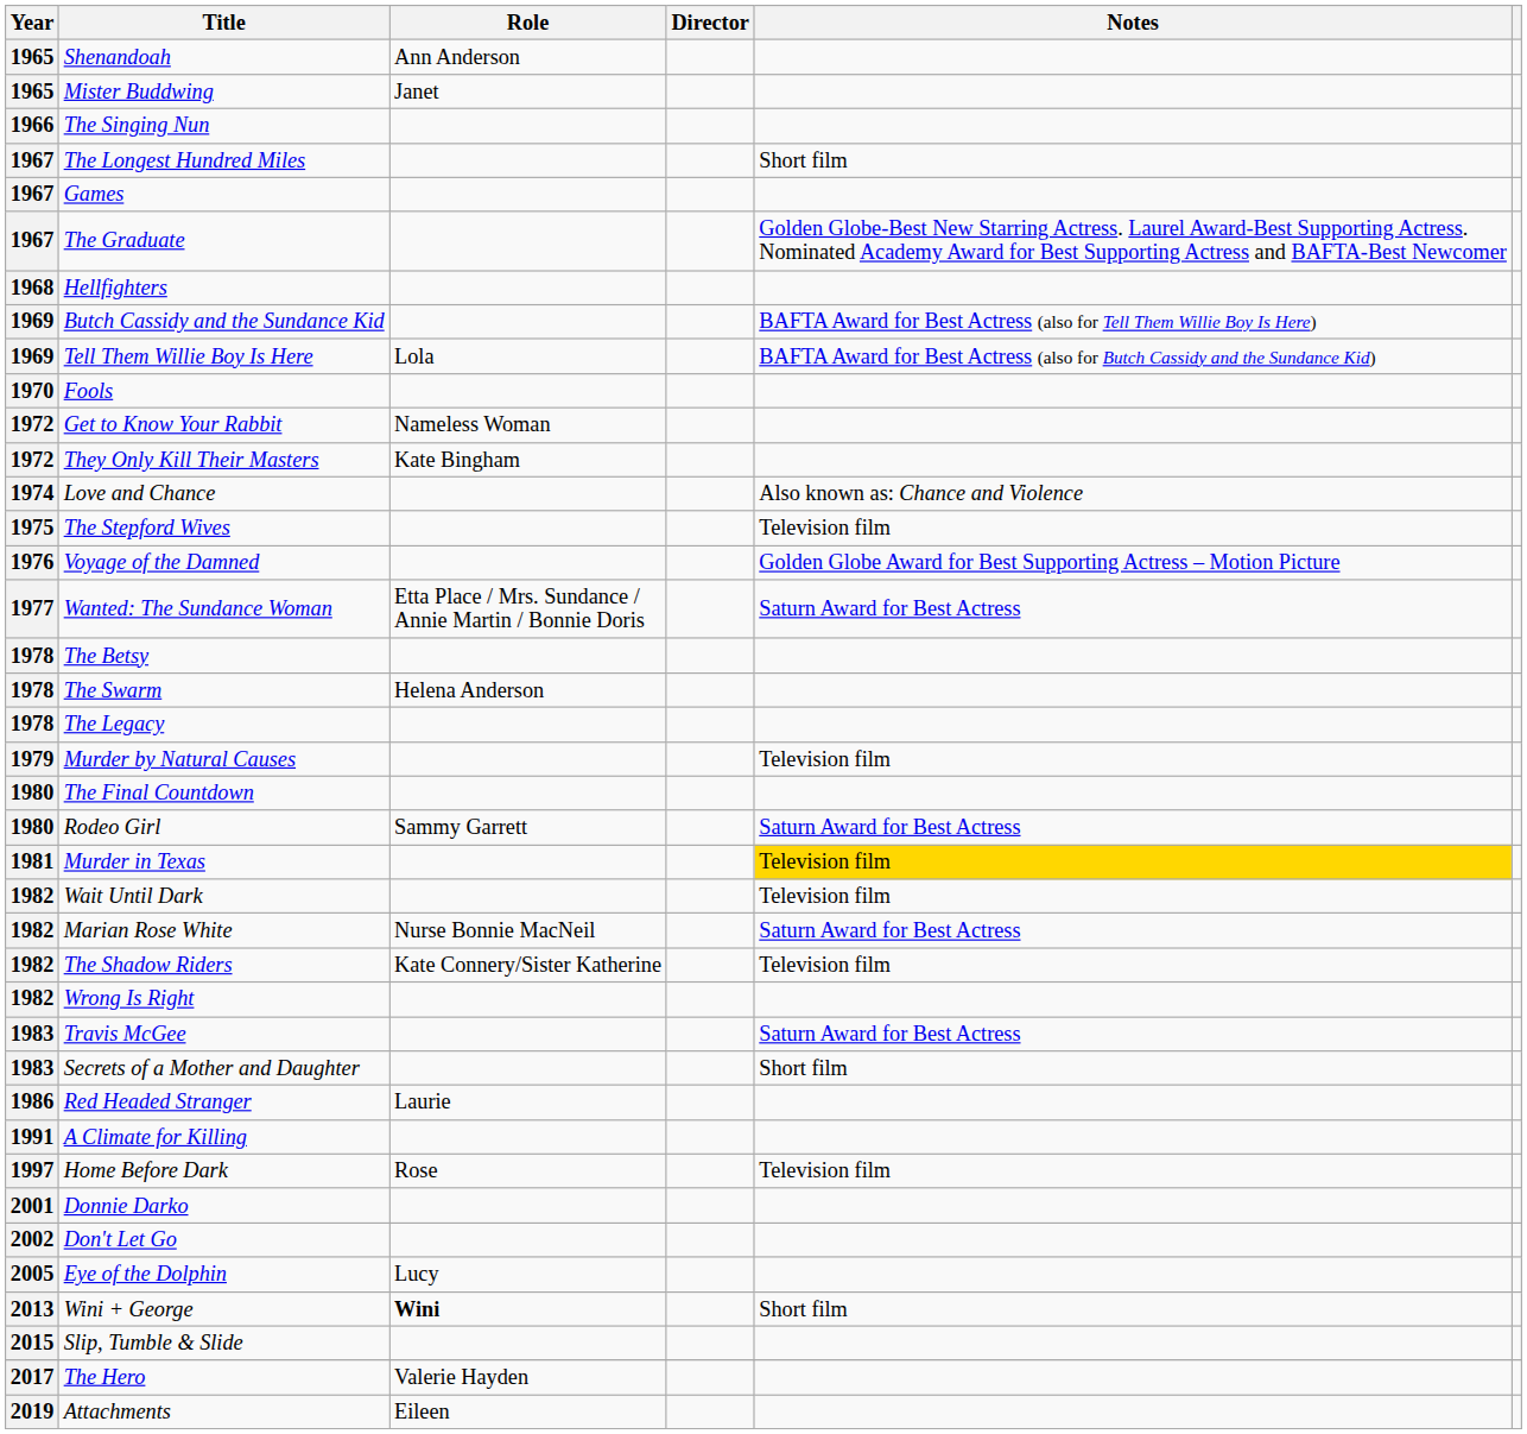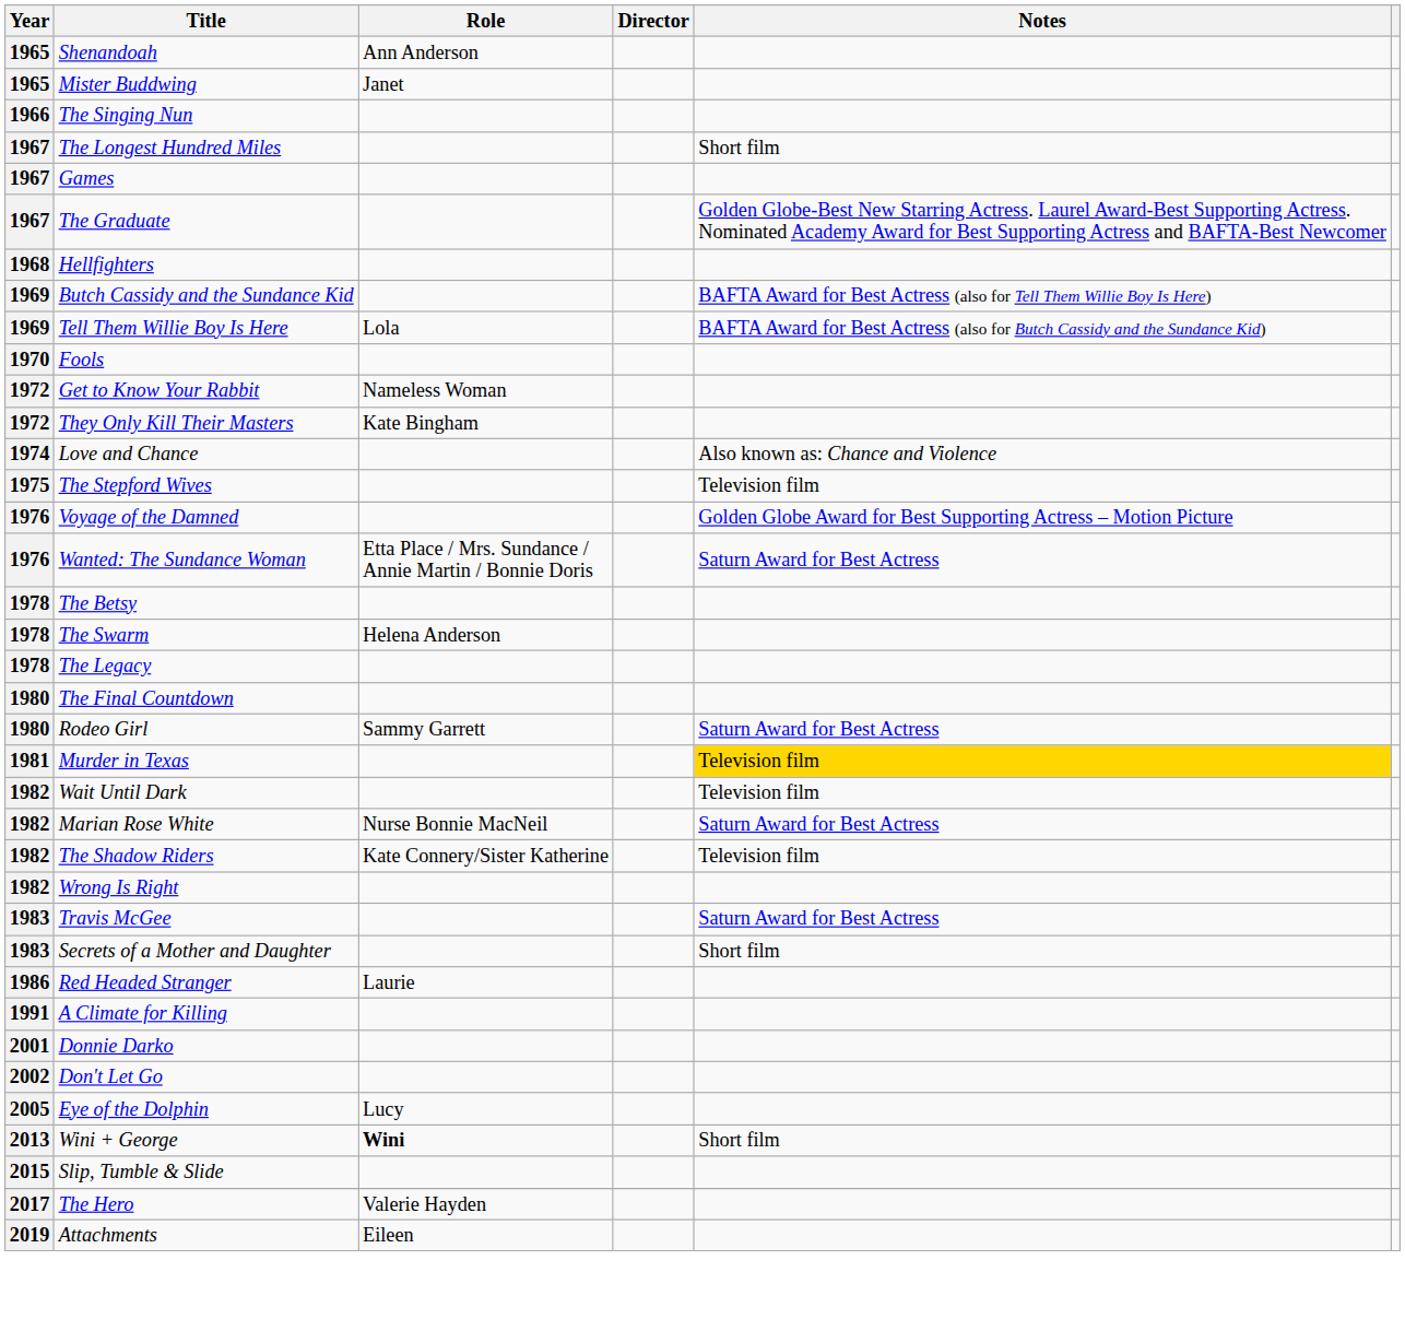Wanted: The Sundance Woman | Year: 1977 -> 1976
- row: 1979 | Murder by Natural Causes | Television film
- row: 1997 | Home Before Dark | Rose | Television film
